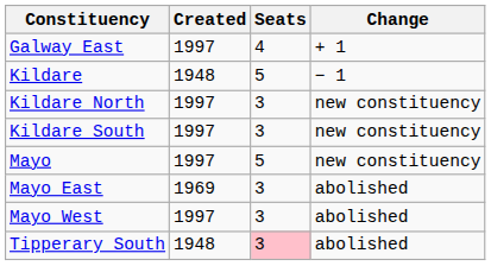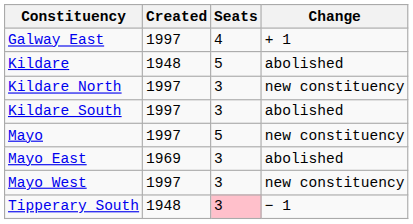Kildare | Change: − 1 -> abolished
Kildare South | Change: new constituency -> abolished
Mayo West | Change: abolished -> new constituency
Tipperary South | Change: abolished -> − 1
